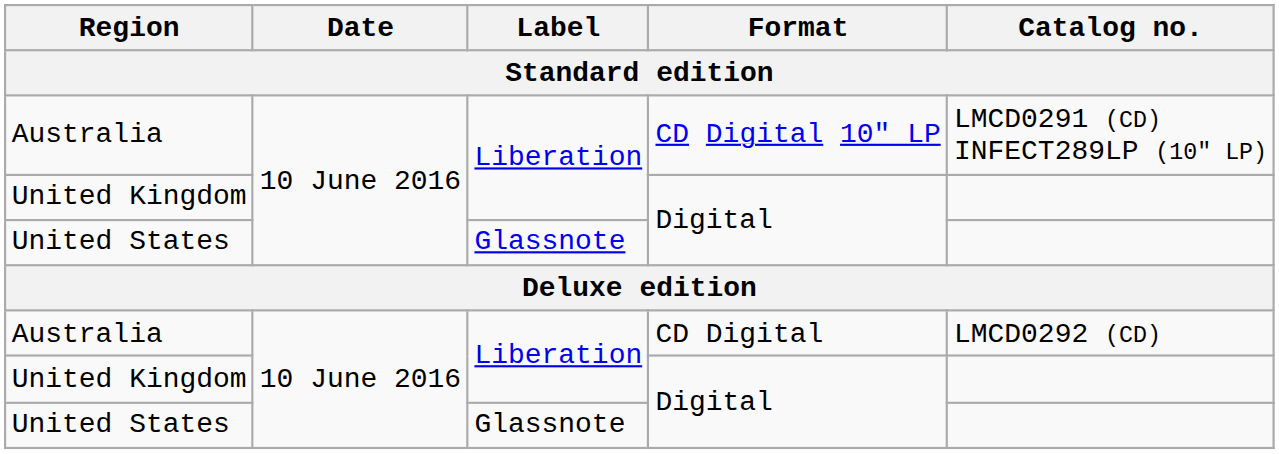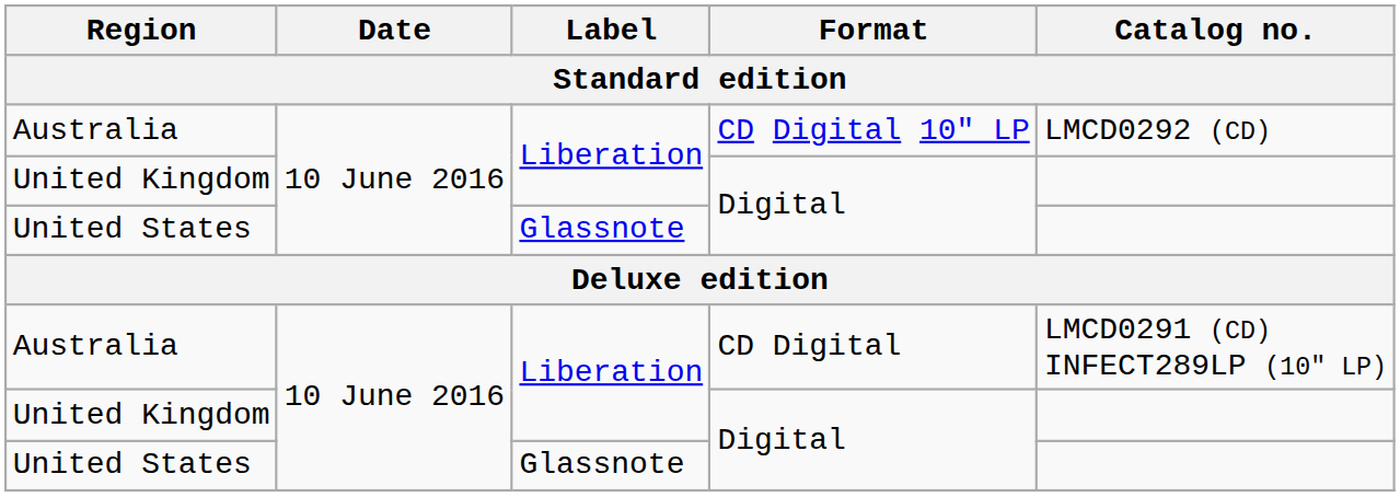Australia / CD Digital 10" LP | Catalog no.: LMCD0291 (CD) INFECT289LP (10" LP) -> LMCD0292 (CD)
Australia / CD Digital | Catalog no.: LMCD0292 (CD) -> LMCD0291 (CD) INFECT289LP (10" LP)
